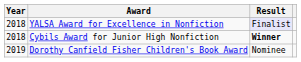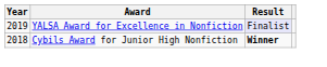YALSA Award for Excellence in Nonfiction | Year: 2018 -> 2019
- row: 2019 | Dorothy Canfield Fisher Children's Book Award | Nominee
